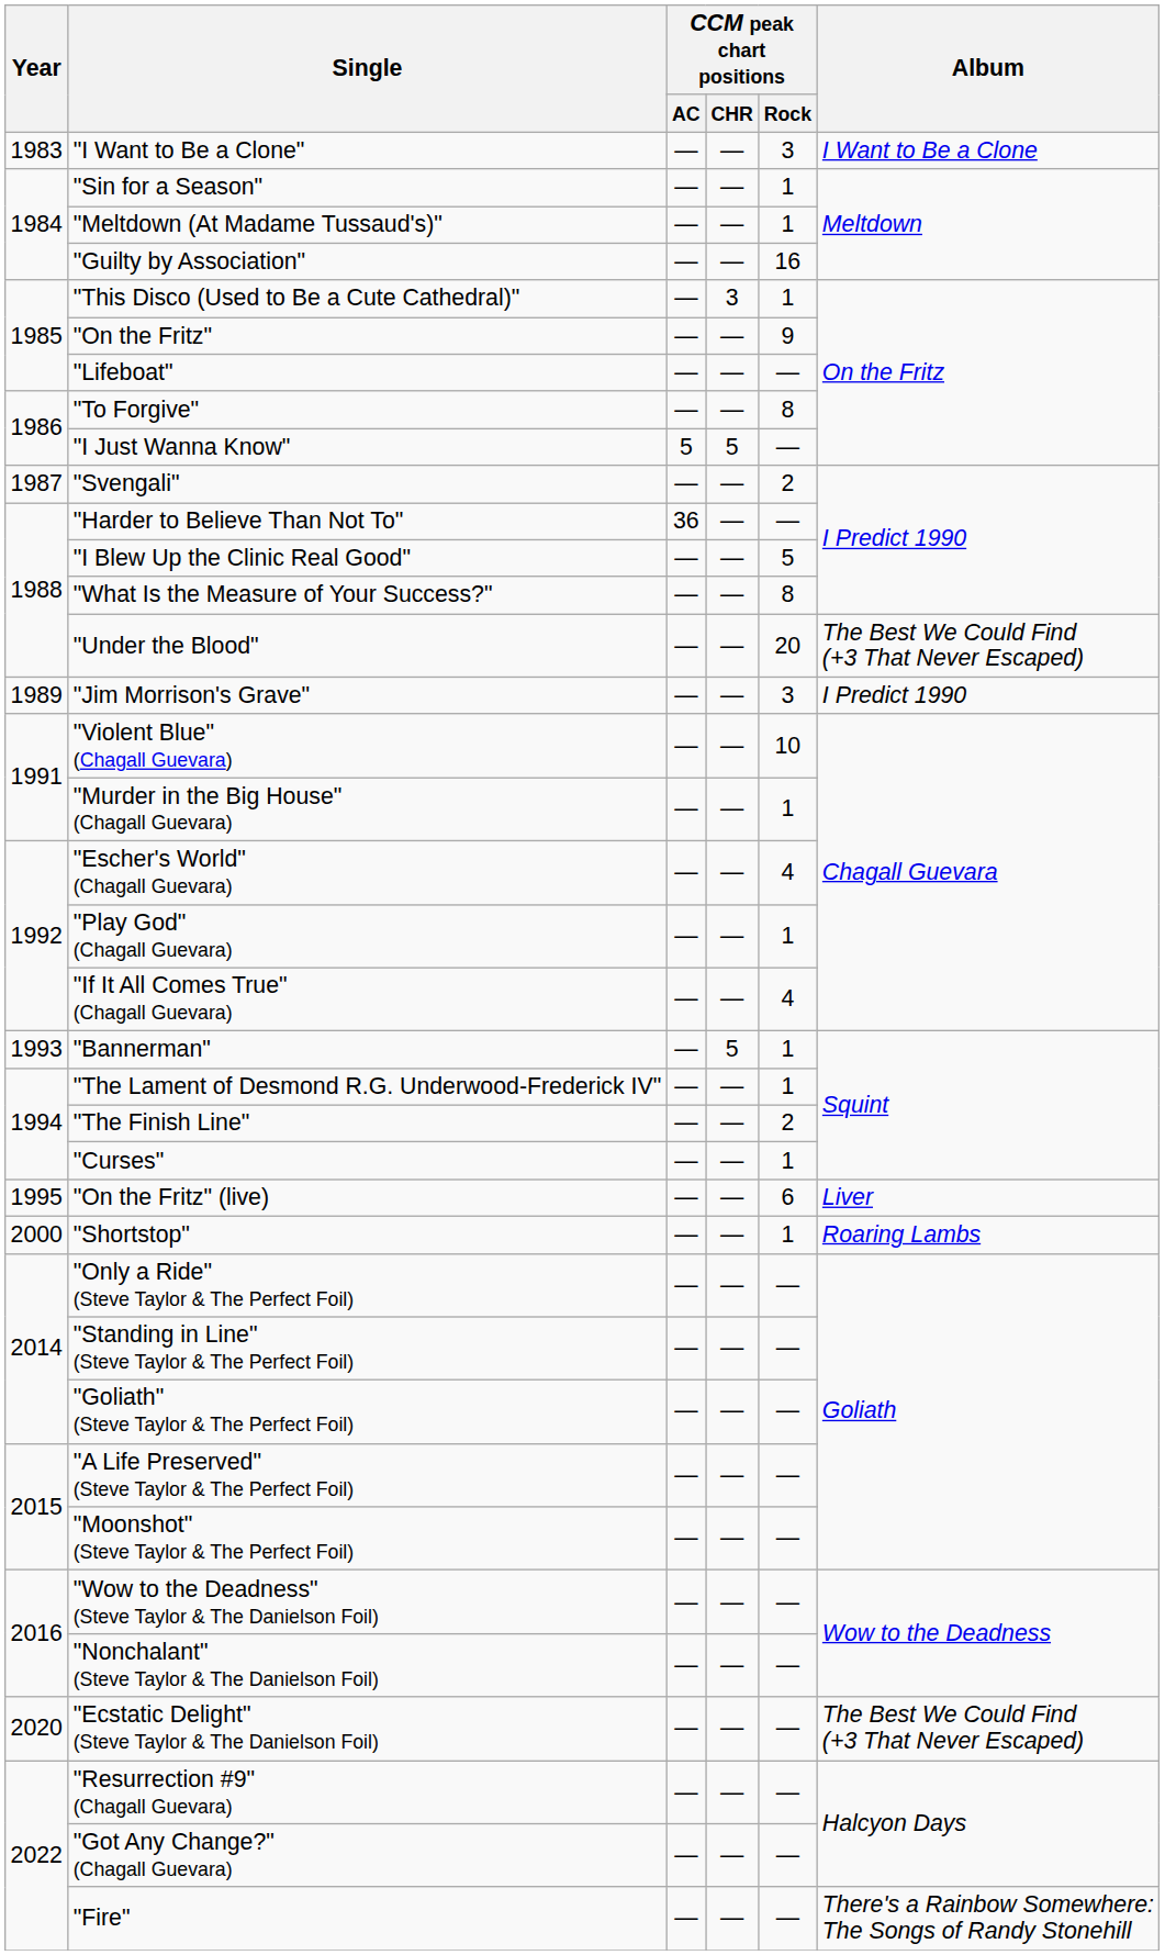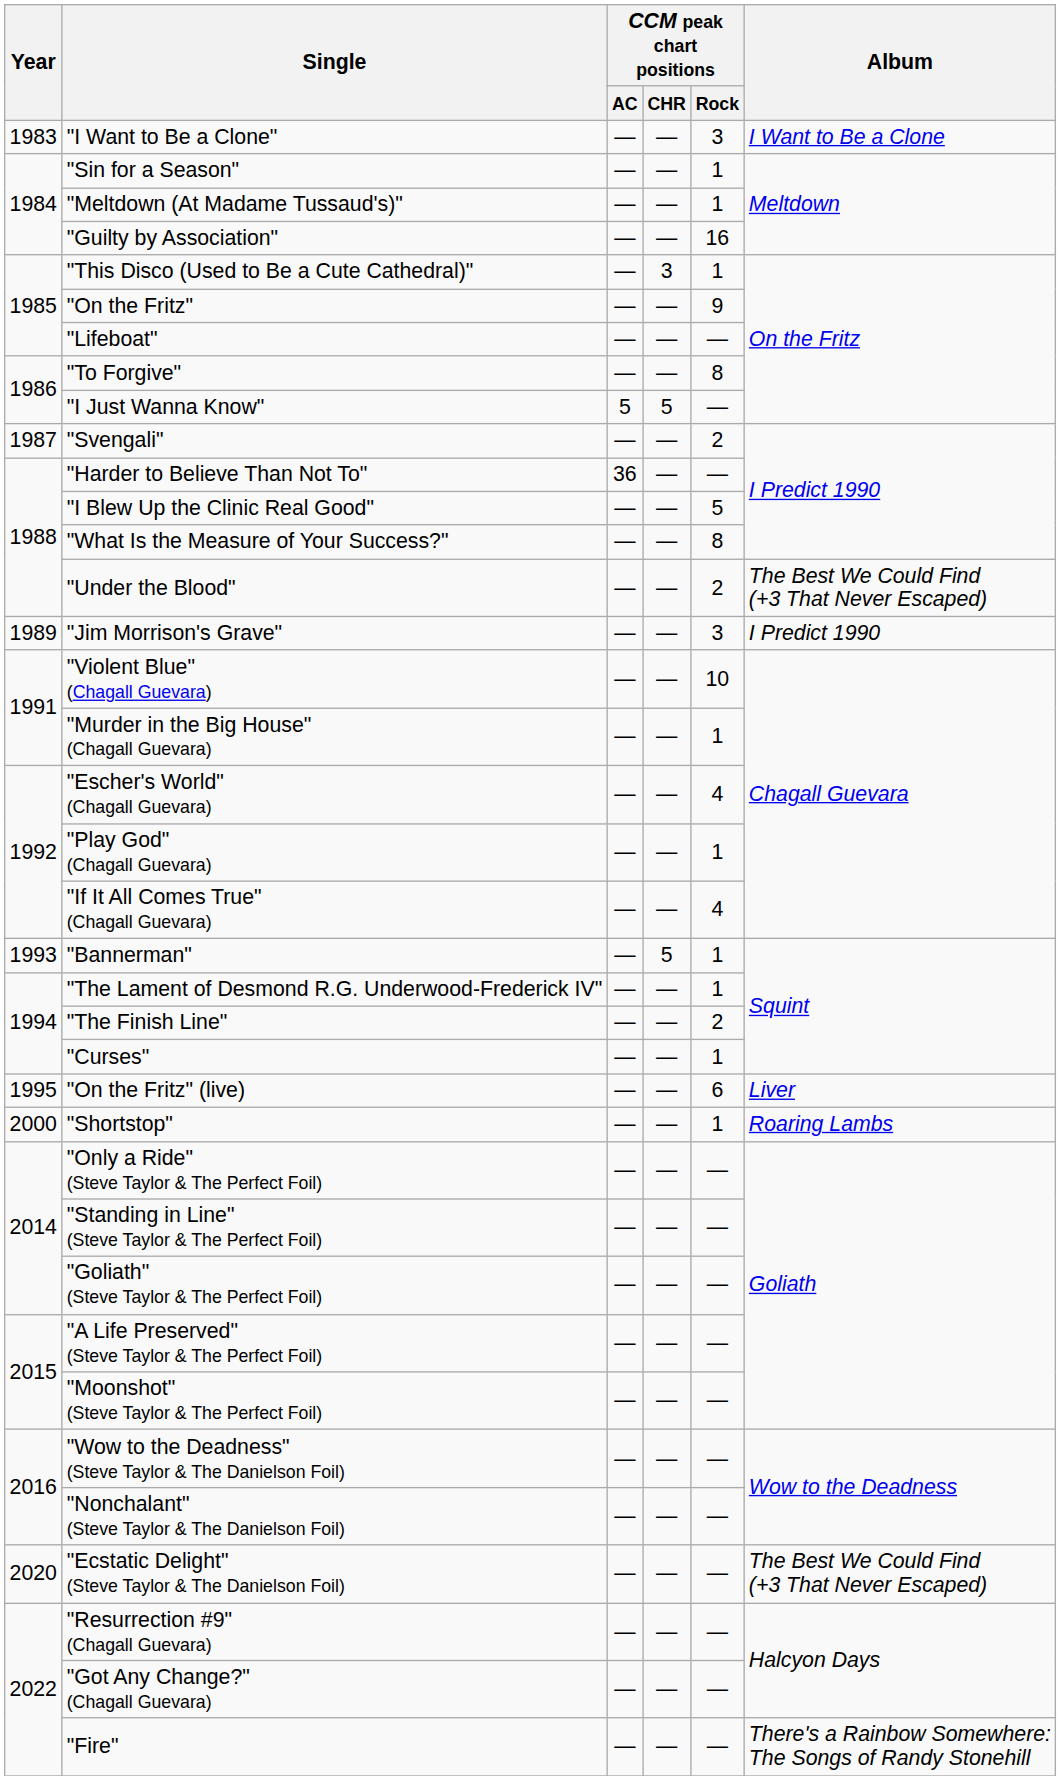"Under the Blood" | CCM peak chart positions / Rock: 20 -> 2
